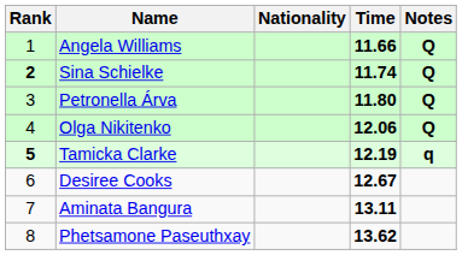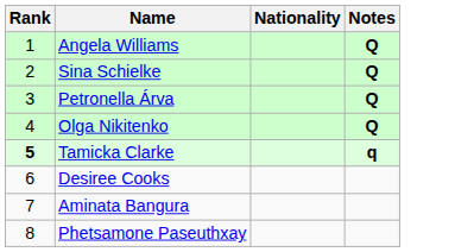- column: Time | 11.66 | 11.74 | 11.80 | 12.06 | 12.19 | 12.67 | 13.11 | 13.62
Sina Schielke | Rank: bold -> normal
